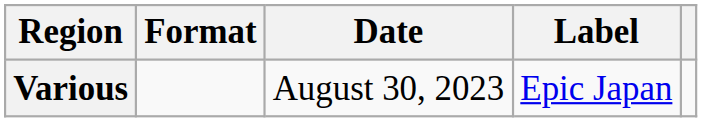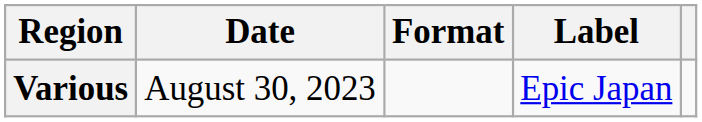columns swapped: Date <-> Format
